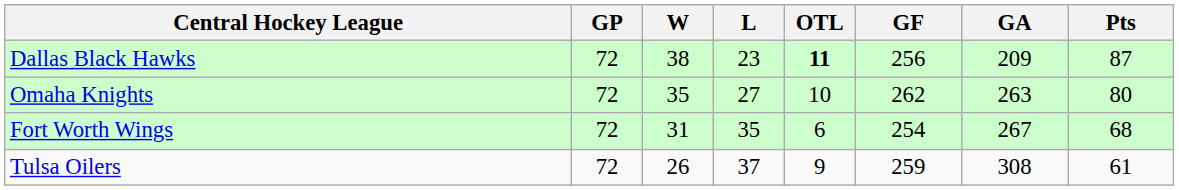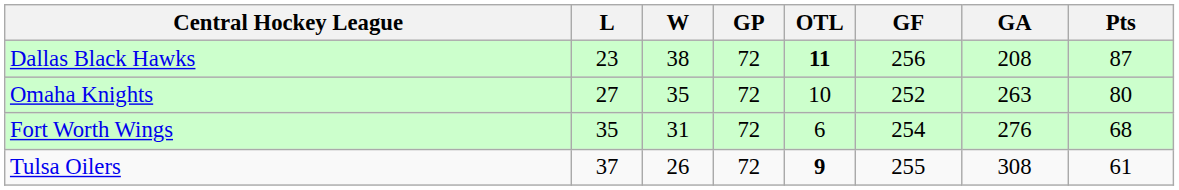columns swapped: GP <-> L
Dallas Black Hawks | GA: 209 -> 208
Omaha Knights | GF: 262 -> 252
Fort Worth Wings | GA: 267 -> 276
Tulsa Oilers | OTL: normal -> bold
Tulsa Oilers | GF: 259 -> 255
